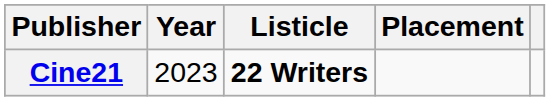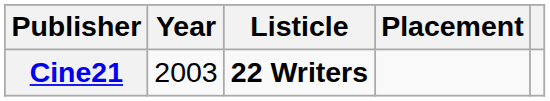Cine21 | Year: 2023 -> 2003
